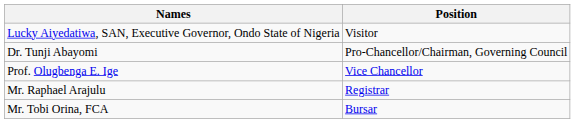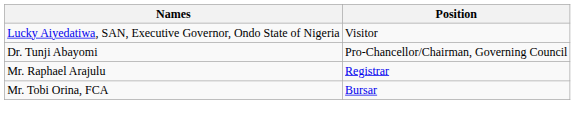- row: Prof. Olugbenga E. Ige | Vice Chancellor
